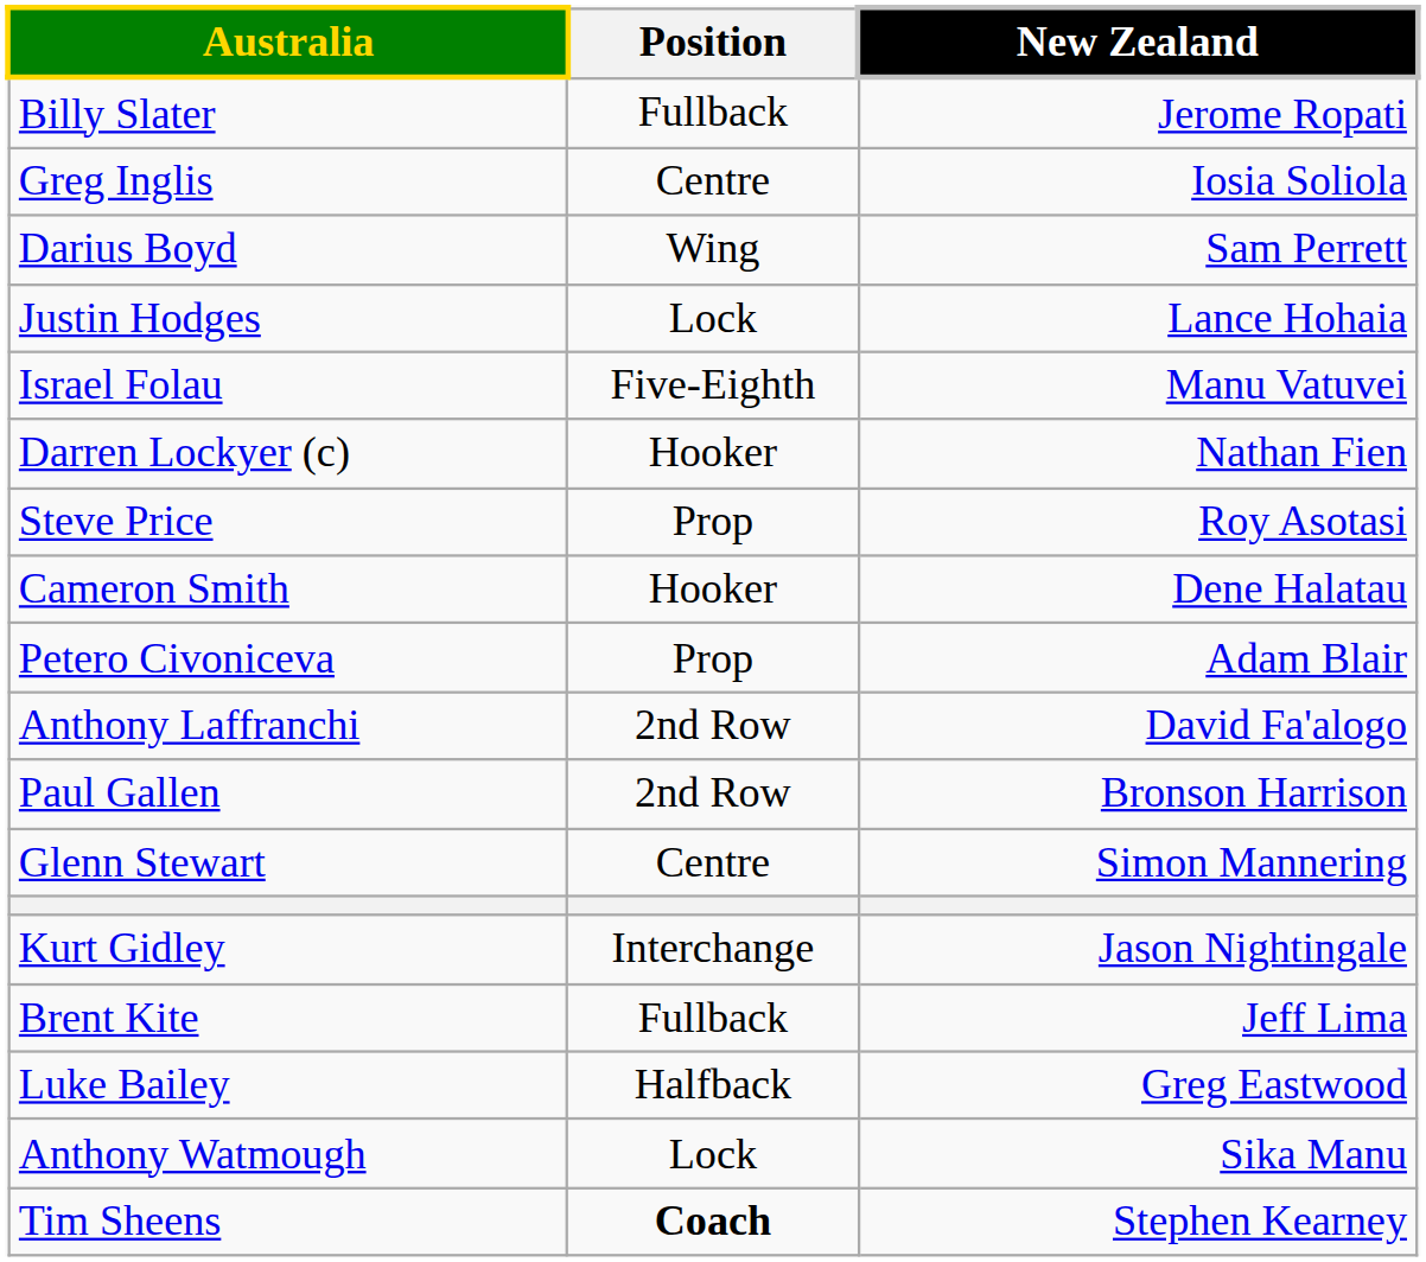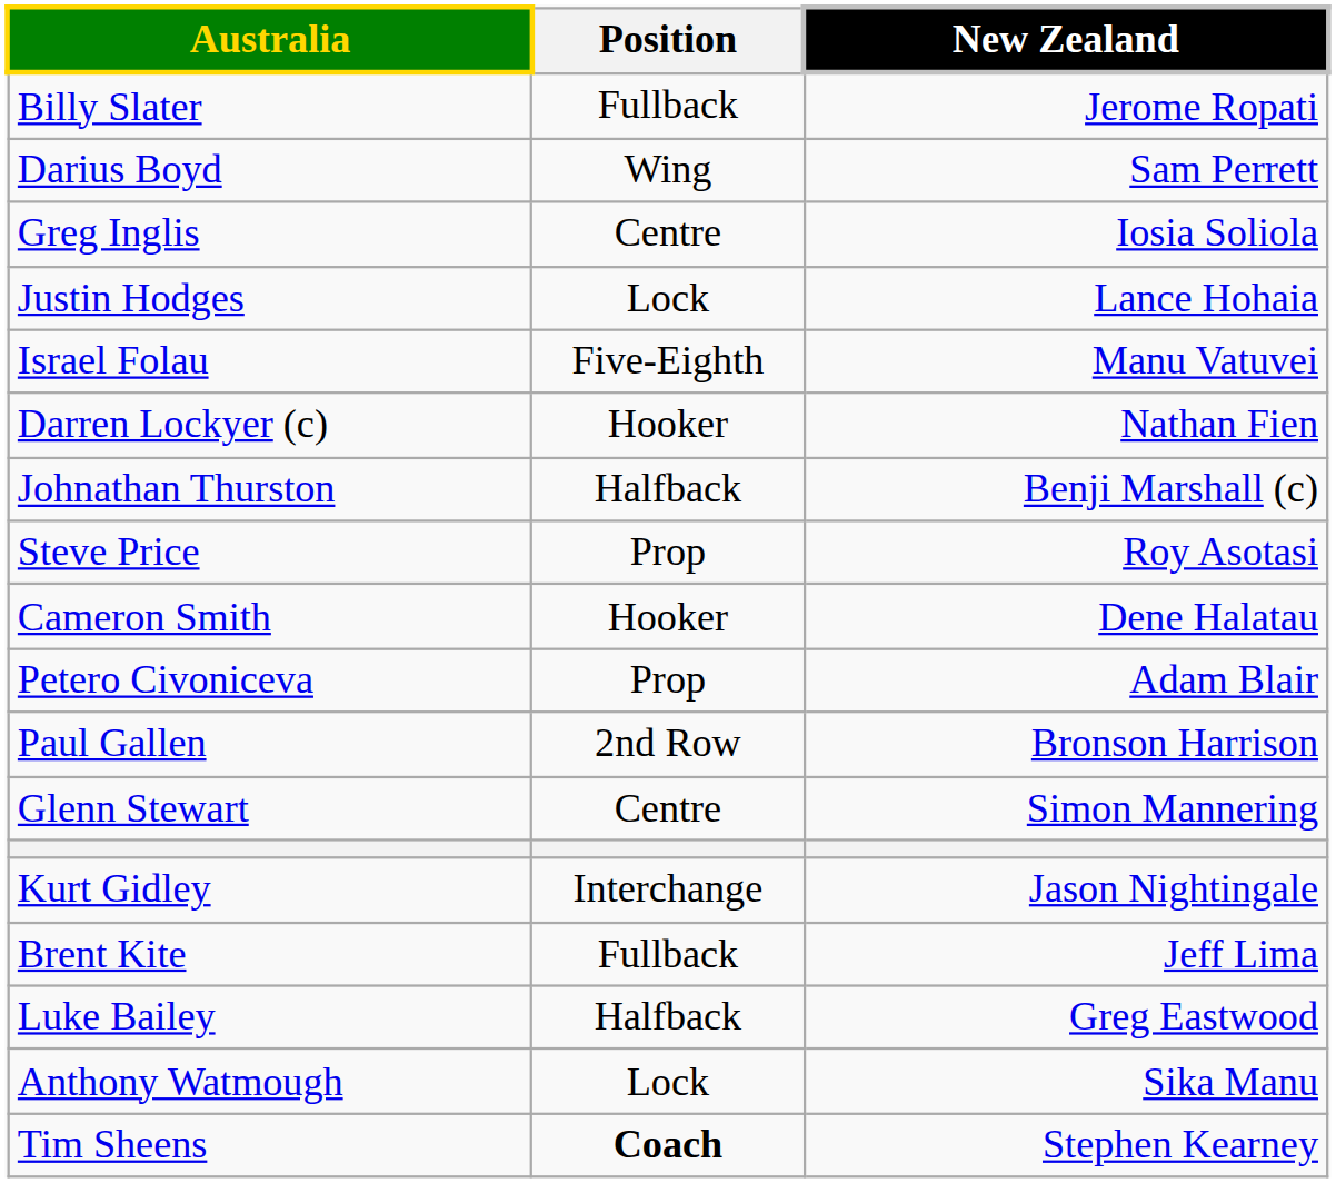rows swapped: Darius Boyd <-> Greg Inglis
+ row: Johnathan Thurston | Halfback | Benji Marshall (c)
- row: Anthony Laffranchi | 2nd Row | David Fa'alogo
